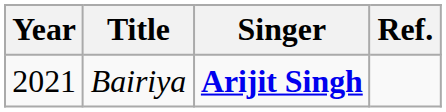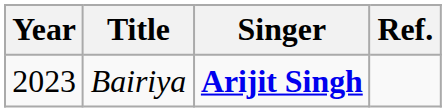Bairiya | Year: 2021 -> 2023
